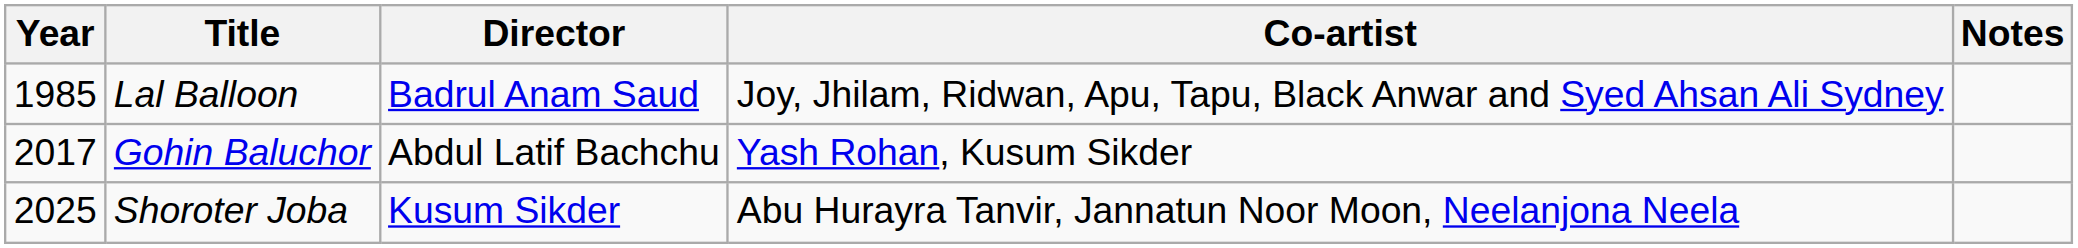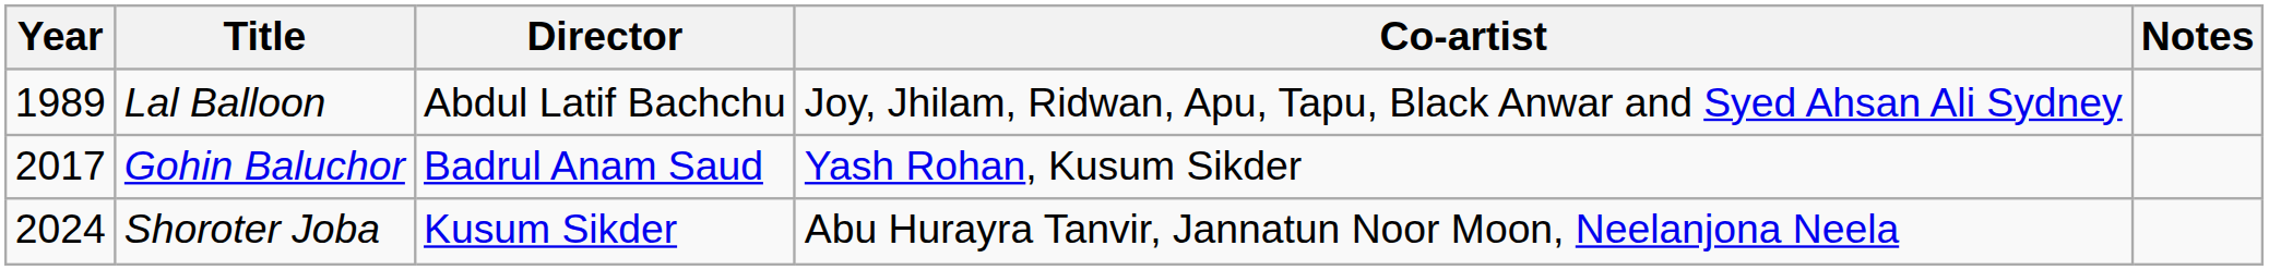Lal Balloon | Year: 1985 -> 1989
Lal Balloon | Director: Badrul Anam Saud -> Abdul Latif Bachchu
Gohin Baluchor | Director: Abdul Latif Bachchu -> Badrul Anam Saud
Shoroter Joba | Year: 2025 -> 2024
